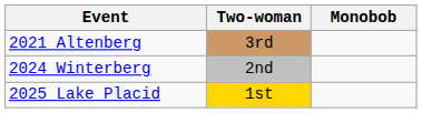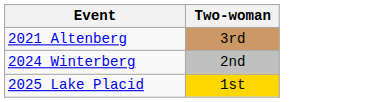- column: Monobob
